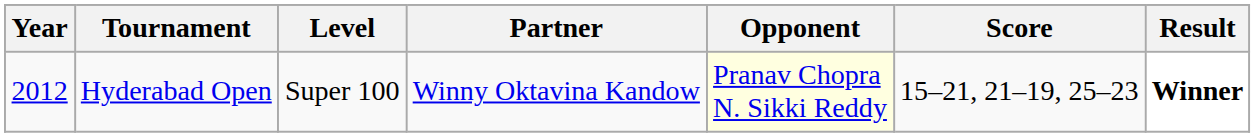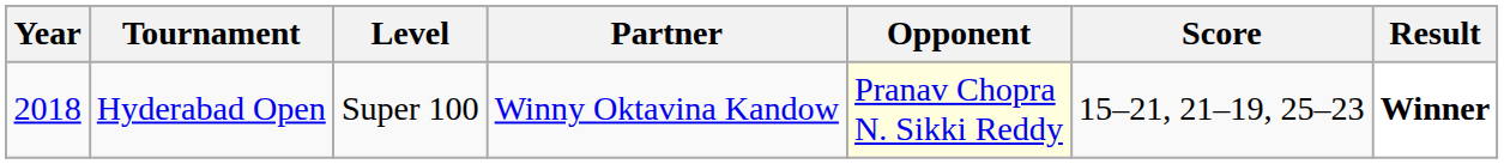Hyderabad Open | Year: 2012 -> 2018
